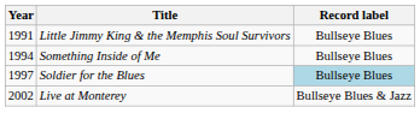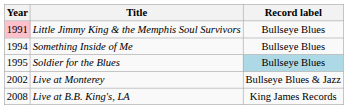Little Jimmy King & the Memphis Soul Survivors | Year: no background -> pink background
Soldier for the Blues | Year: 1997 -> 1995
+ row: 2008 | Live at B.B. King's, LA | King James Records
